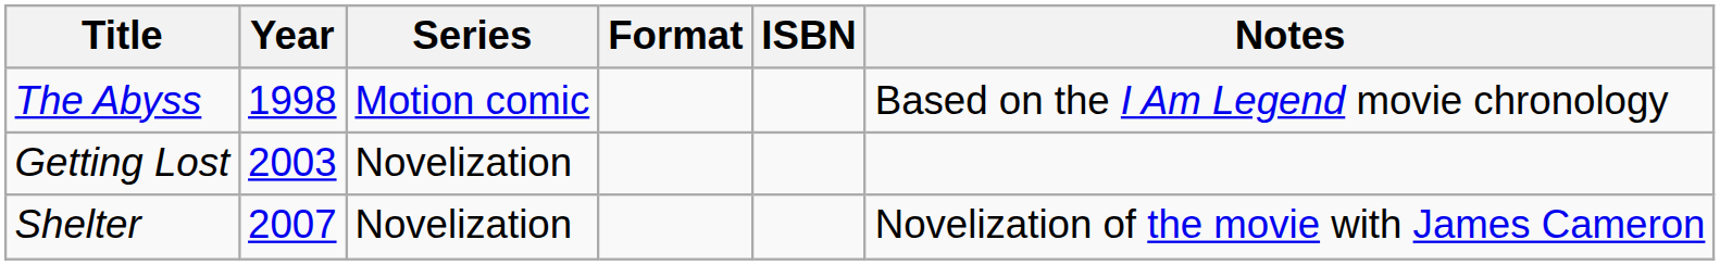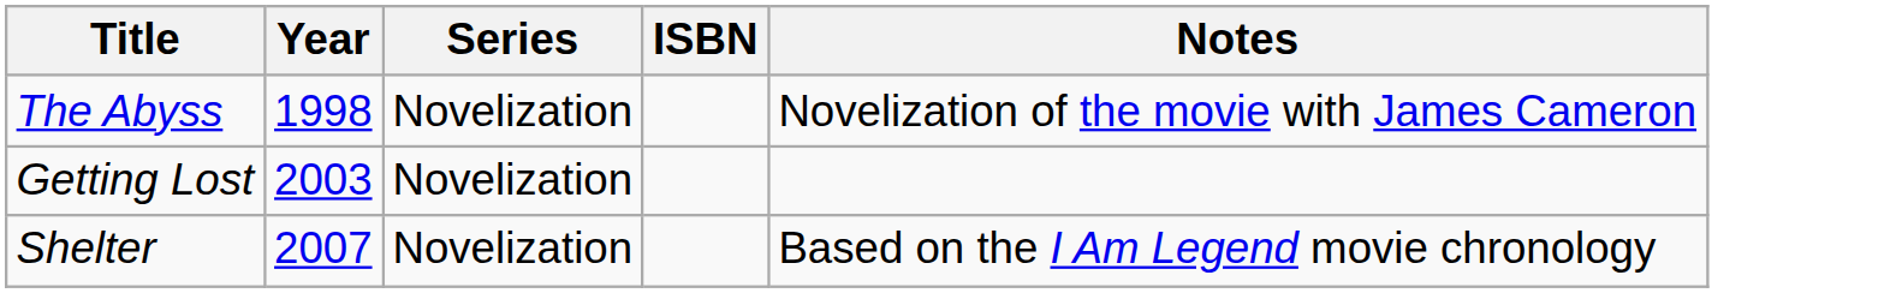- column: Format
The Abyss | Series: Motion comic -> Novelization
The Abyss | Notes: Based on the I Am Legend movie chronology -> Novelization of the movie with James Cameron
Shelter | Notes: Novelization of the movie with James Cameron -> Based on the I Am Legend movie chronology
